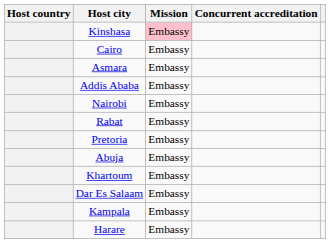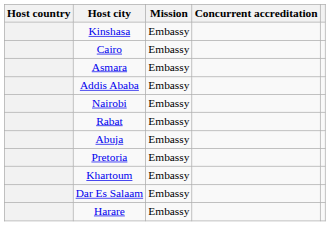Kinshasa | Mission: pink background -> no background
rows swapped: Abuja <-> Pretoria
- row: Kampala | Embassy
